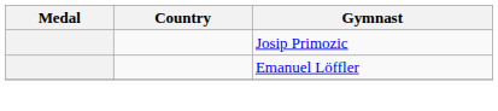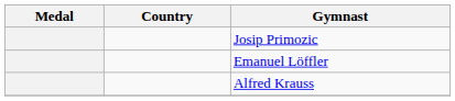+ row: Alfred Krauss
